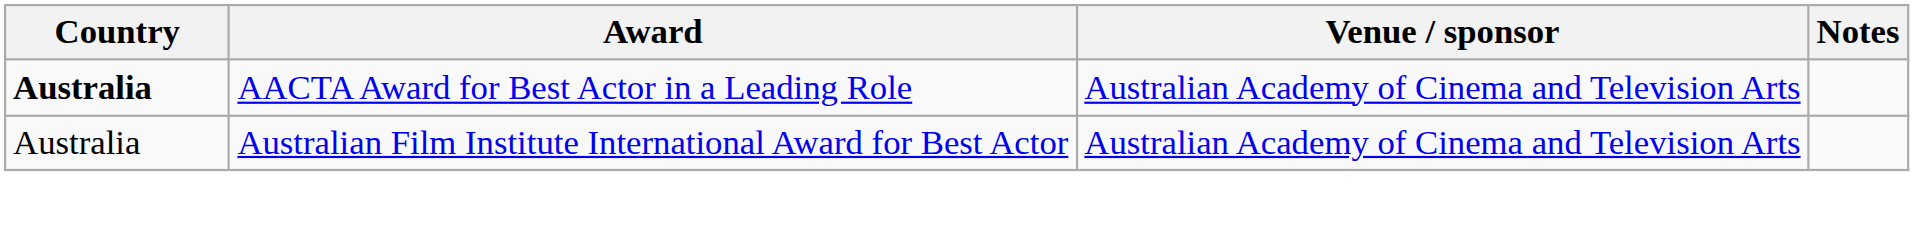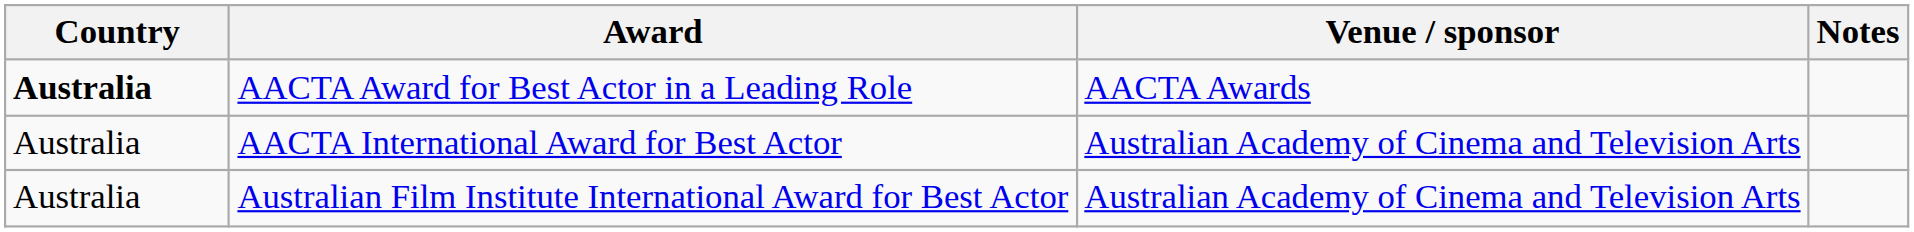AACTA Award for Best Actor in a Leading Role | Venue / sponsor: Australian Academy of Cinema and Television Arts -> AACTA Awards
+ row: Australia | AACTA International Award for Best Actor | Australian Academy of Cinema and Television Arts
